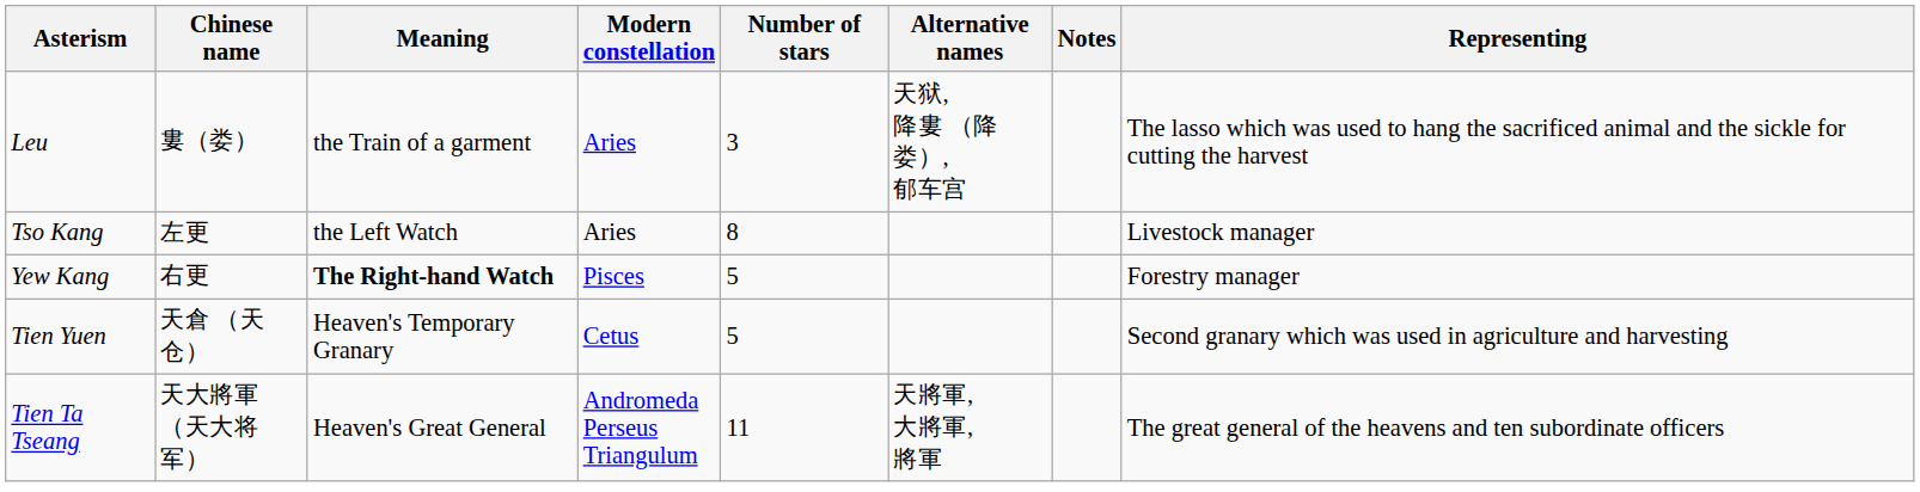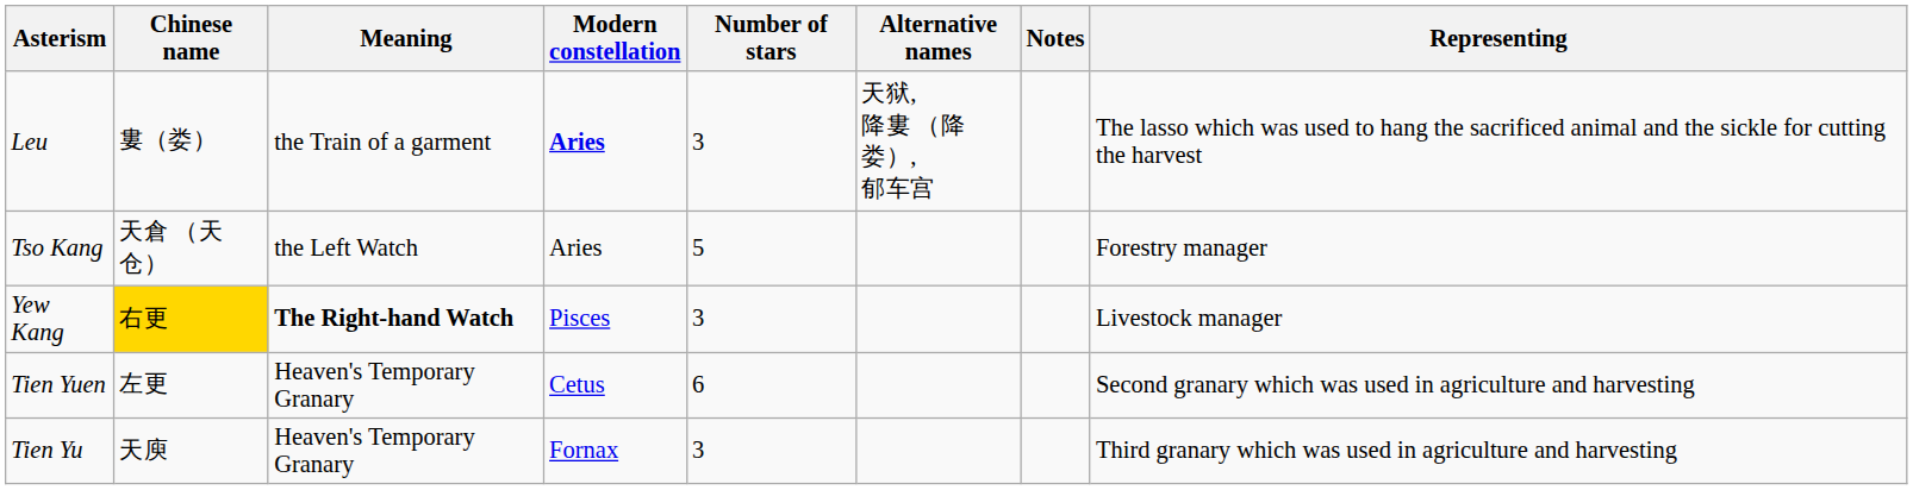Leu | Modern constellation: normal -> bold
Tso Kang | Chinese name: 左更 -> 天倉 （天仓）
Tso Kang | Number of stars: 8 -> 5
Tso Kang | Representing: Livestock manager -> Forestry manager
Yew Kang | Chinese name: no background -> gold background
Yew Kang | Number of stars: 5 -> 3
Yew Kang | Representing: Forestry manager -> Livestock manager
Tien Yuen | Chinese name: 天倉 （天仓） -> 左更
Tien Yuen | Number of stars: 5 -> 6
+ row: Tien Yu | 天庾 | Heaven's Temporary Granary | Fornax | 3 | Third granary which was used in agriculture and harvesting
- row: Tien Ta Tseang | 天大將軍 （天大将军） | Heaven's Great General | Andromeda Perseus Triangulum | 11 | 天將軍, 大將軍, 將軍 | The great general of the heavens and ten subordinate officers
